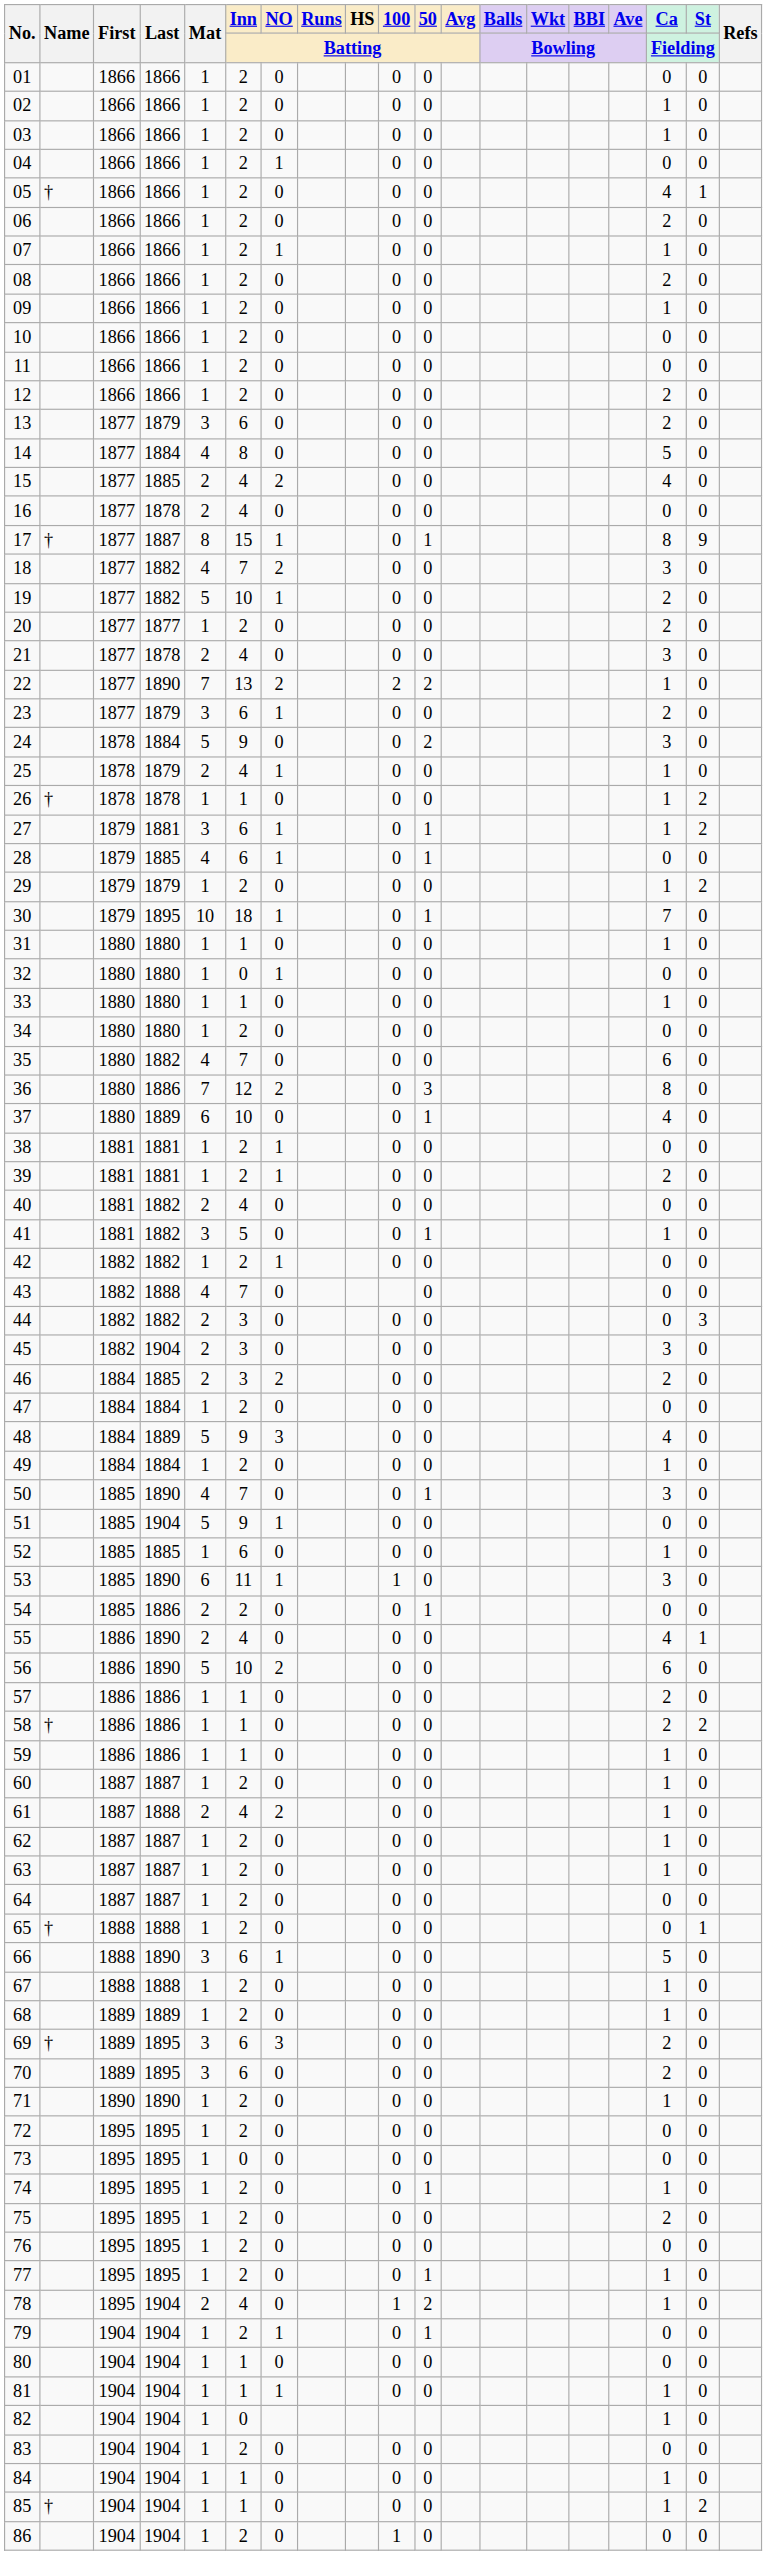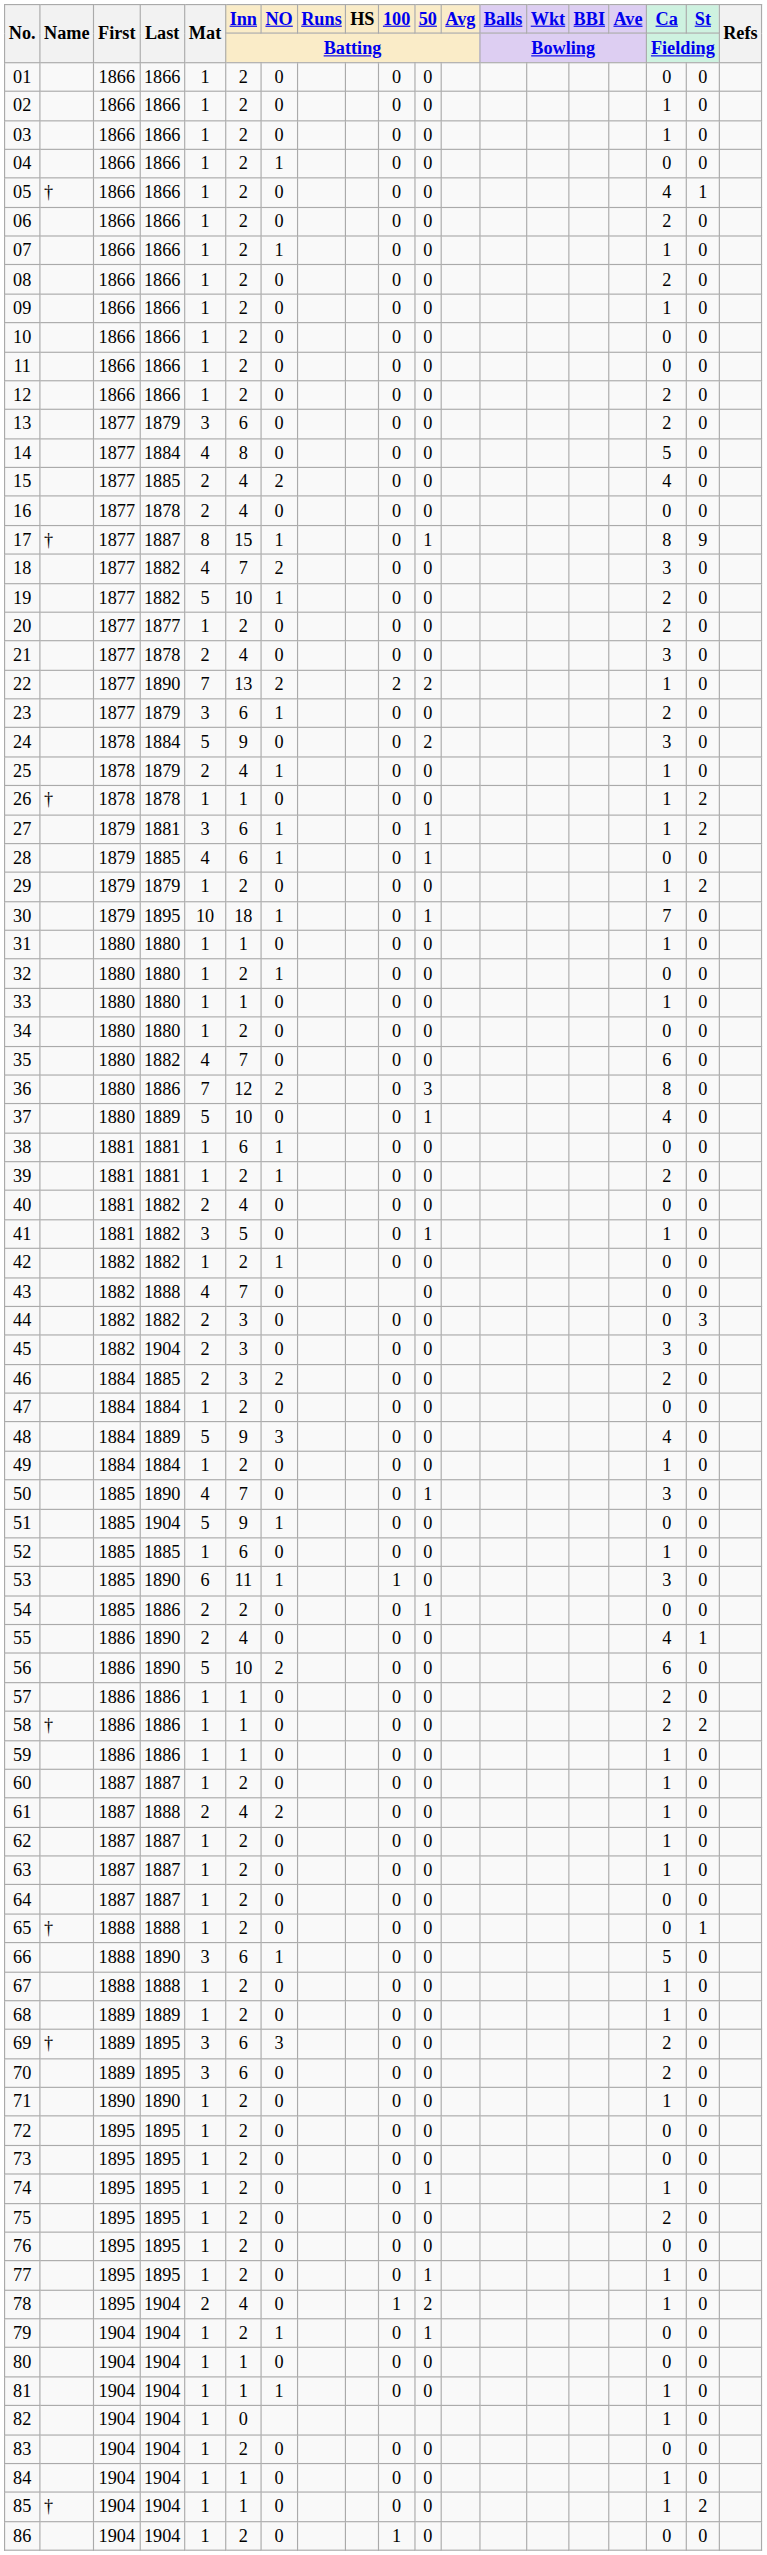32 | Inn / Batting: 0 -> 2
37 | Mat: 6 -> 5
38 | Inn / Batting: 2 -> 6
73 | Inn / Batting: 0 -> 2
